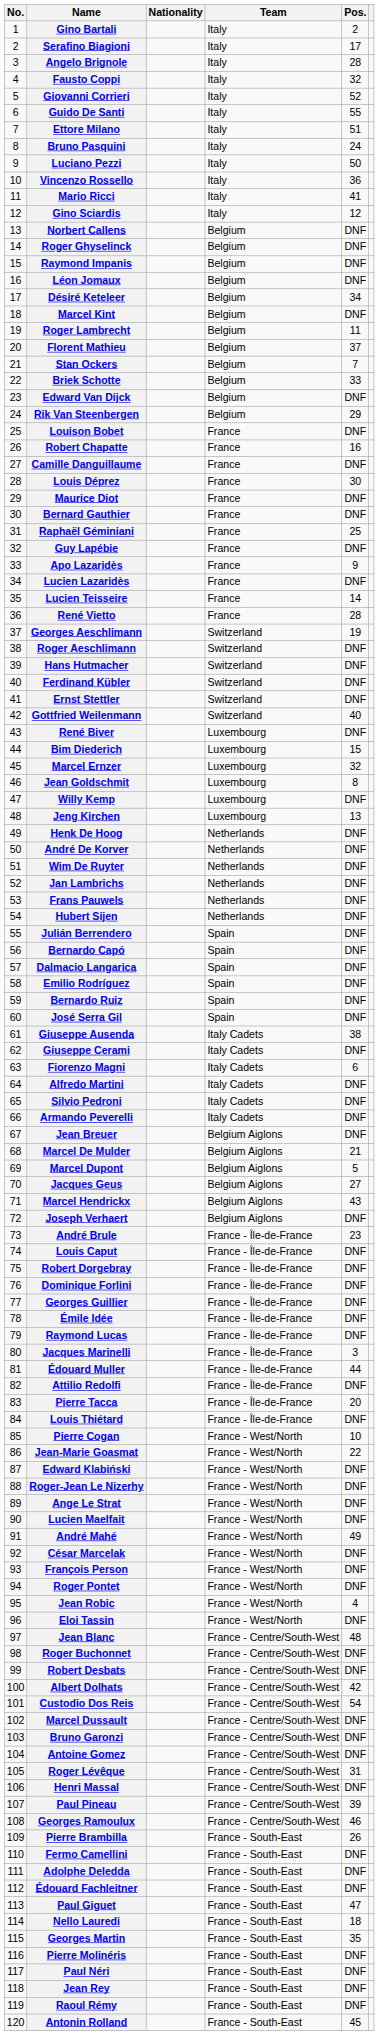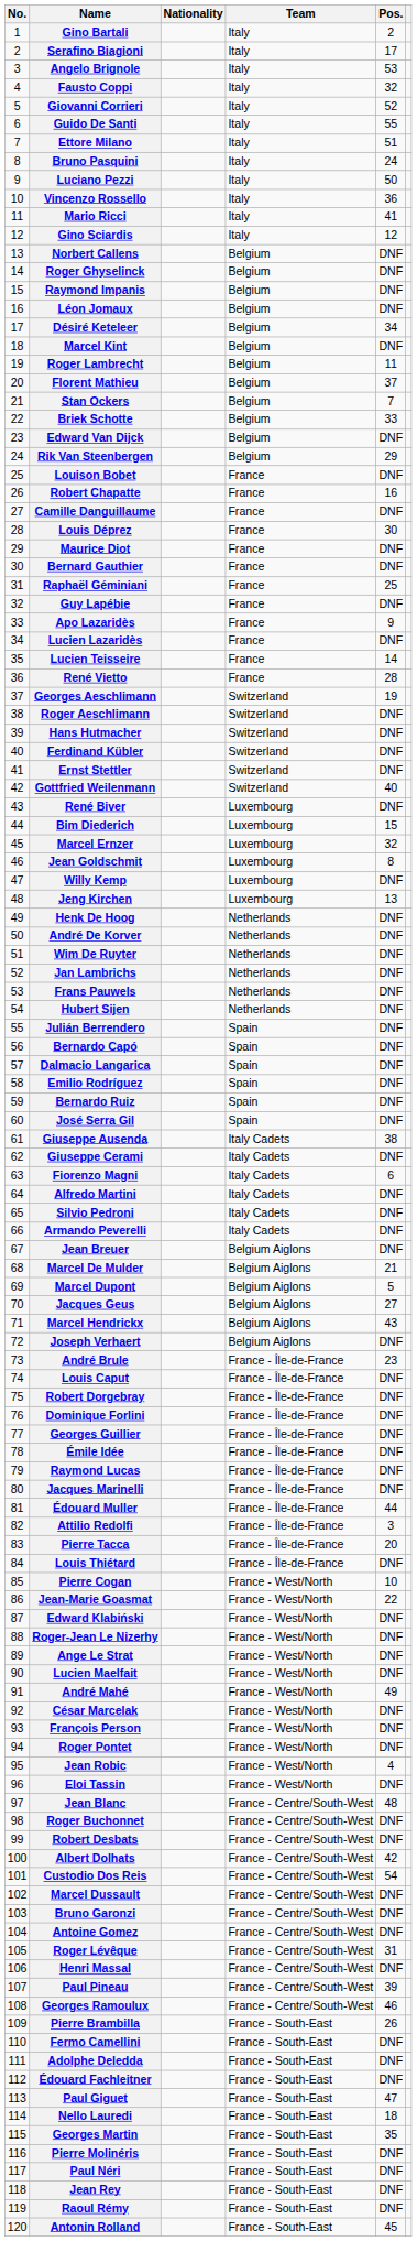Angelo Brignole | Pos.: 28 -> 53
Jacques Marinelli | Pos.: 3 -> DNF
Attilio Redolfi | Pos.: DNF -> 3
